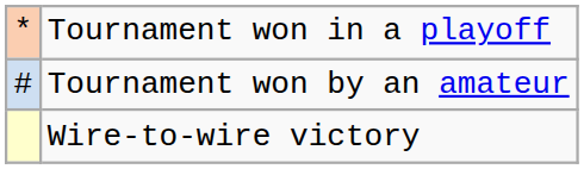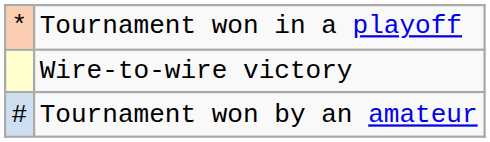rows swapped: Tournament won by an amateur <-> Wire-to-wire victory
